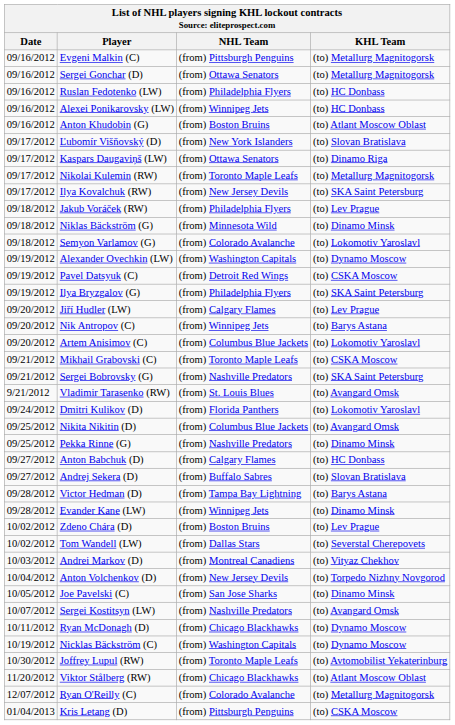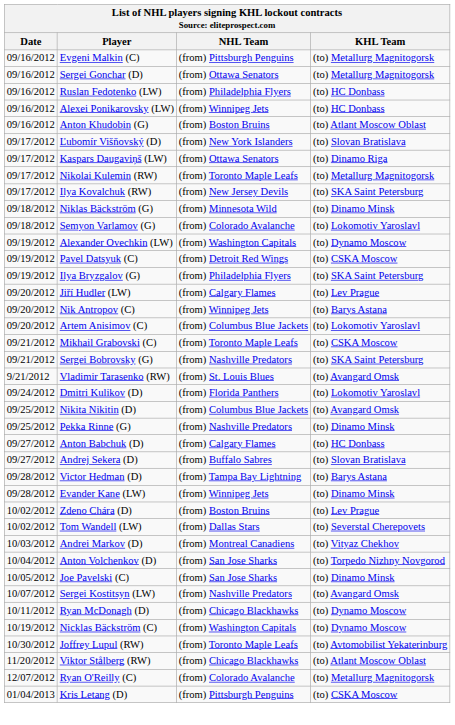- row: 09/18/2012 | Jakub Voráček (RW) | (from) Philadelphia Flyers | (to) Lev Prague
Anton Volchenkov (D) | NHL Team: (from) New Jersey Devils -> (from) San Jose Sharks
